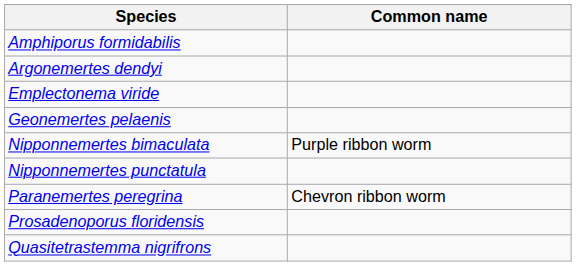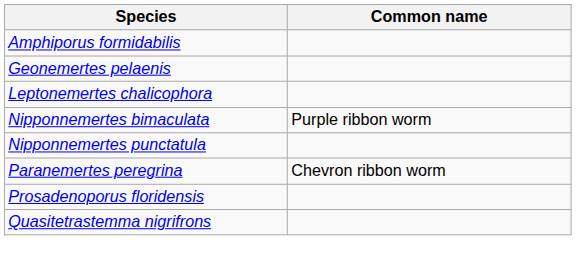- row: Argonemertes dendyi
- row: Emplectonema viride
+ row: Leptonemertes chalicophora
